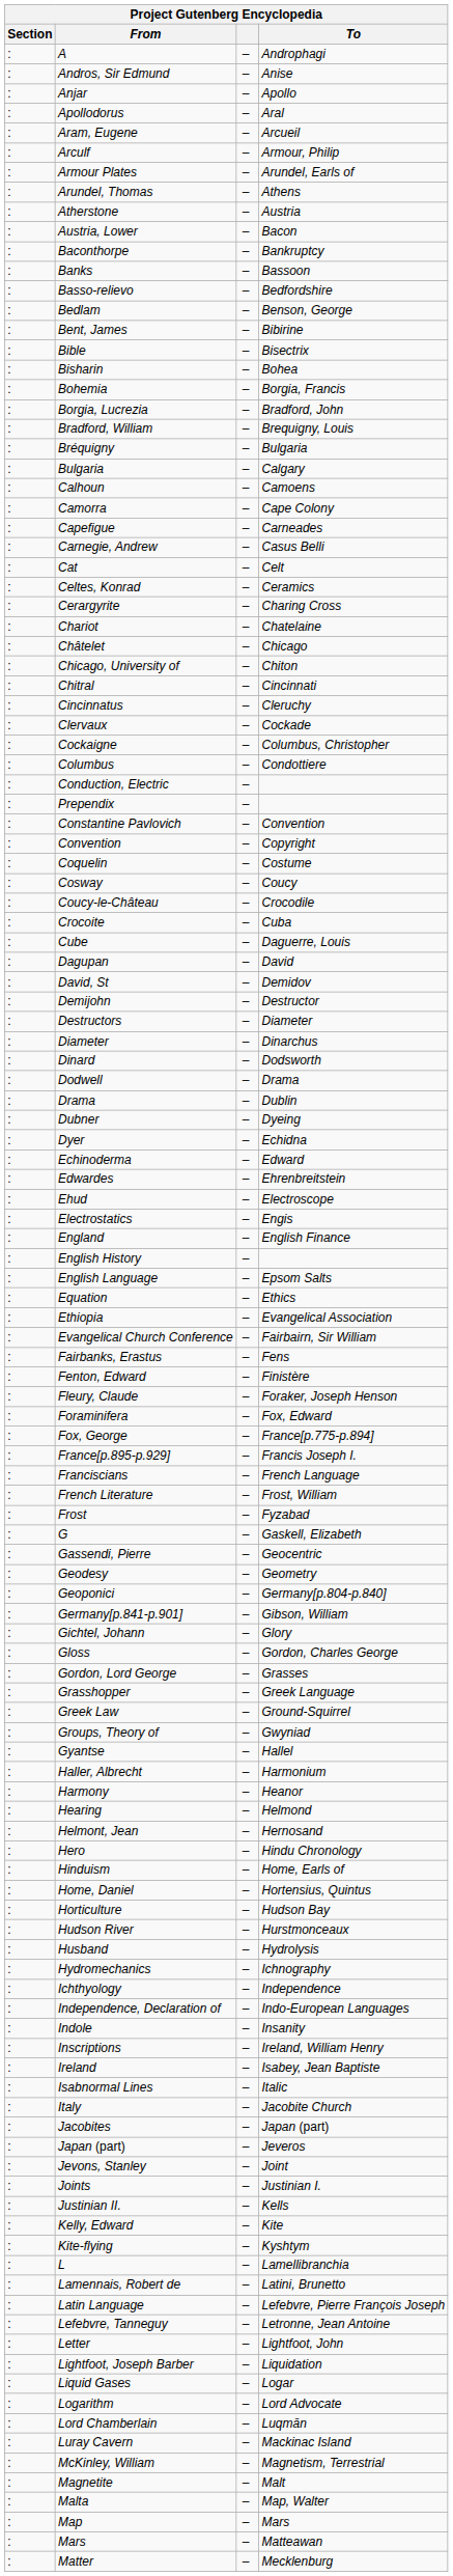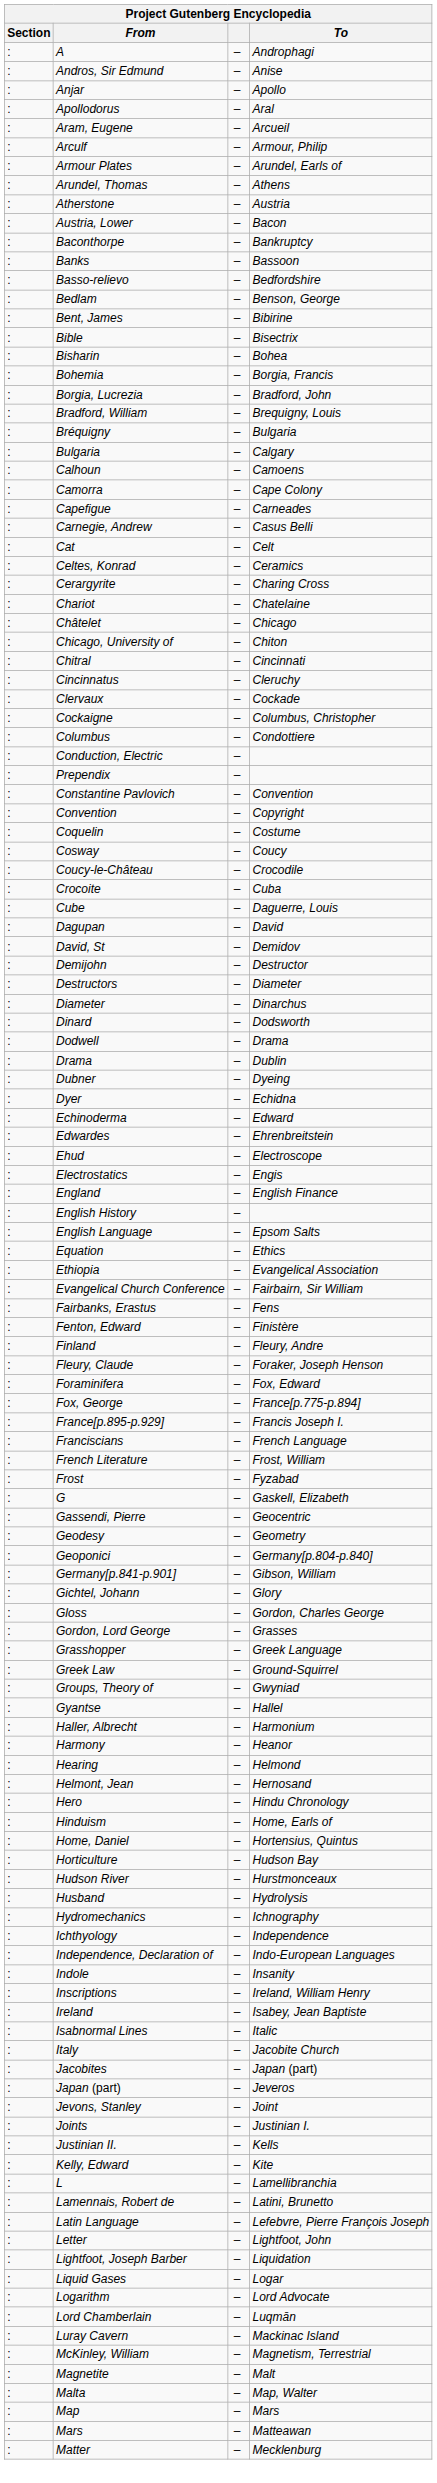+ row: : | Finland | – | Fleury, Andre
- row: : | Kite-flying | – | Kyshtym
- row: : | Lefebvre, Tanneguy | – | Letronne, Jean Antoine
